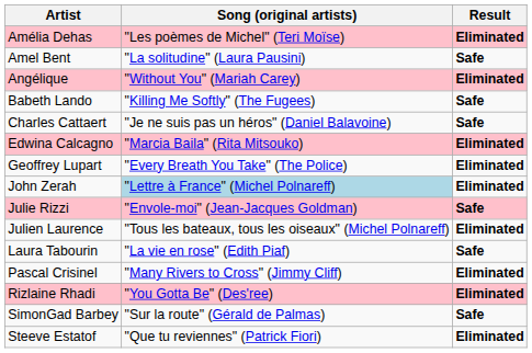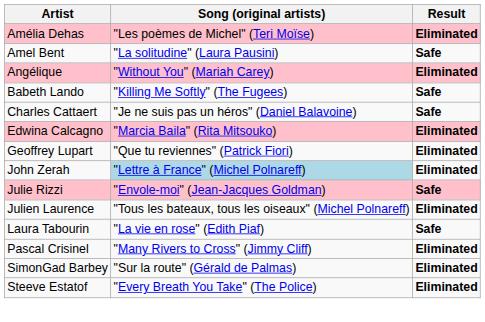Geoffrey Lupart | Song (original artists): "Every Breath You Take" (The Police) -> "Que tu reviennes" (Patrick Fiori)
- row: Rizlaine Rhadi | "You Gotta Be" (Des'ree) | Eliminated
SimonGad Barbey | Result: Safe -> Eliminated
Steeve Estatof | Song (original artists): "Que tu reviennes" (Patrick Fiori) -> "Every Breath You Take" (The Police)
